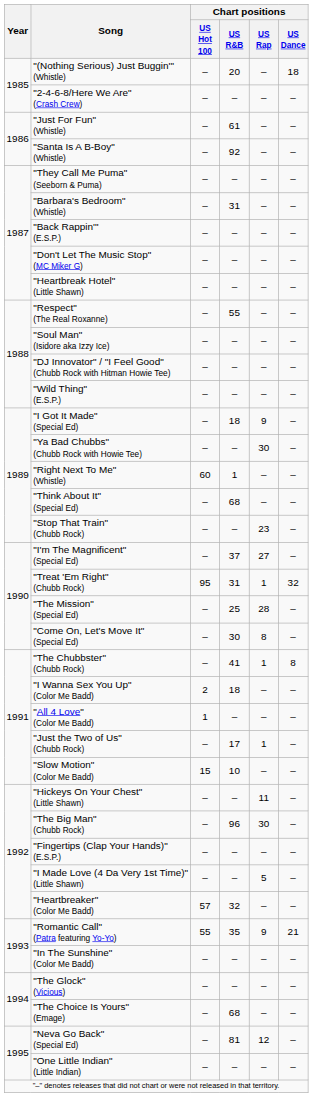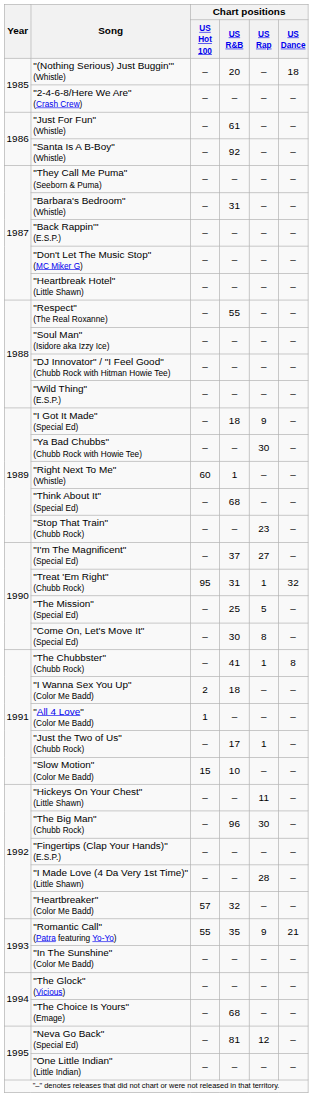"The Mission" (Special Ed) | Chart positions / US Rap: 28 -> 5
"I Made Love (4 Da Very 1st Time)" (Little Shawn) | Chart positions / US Rap: 5 -> 28
